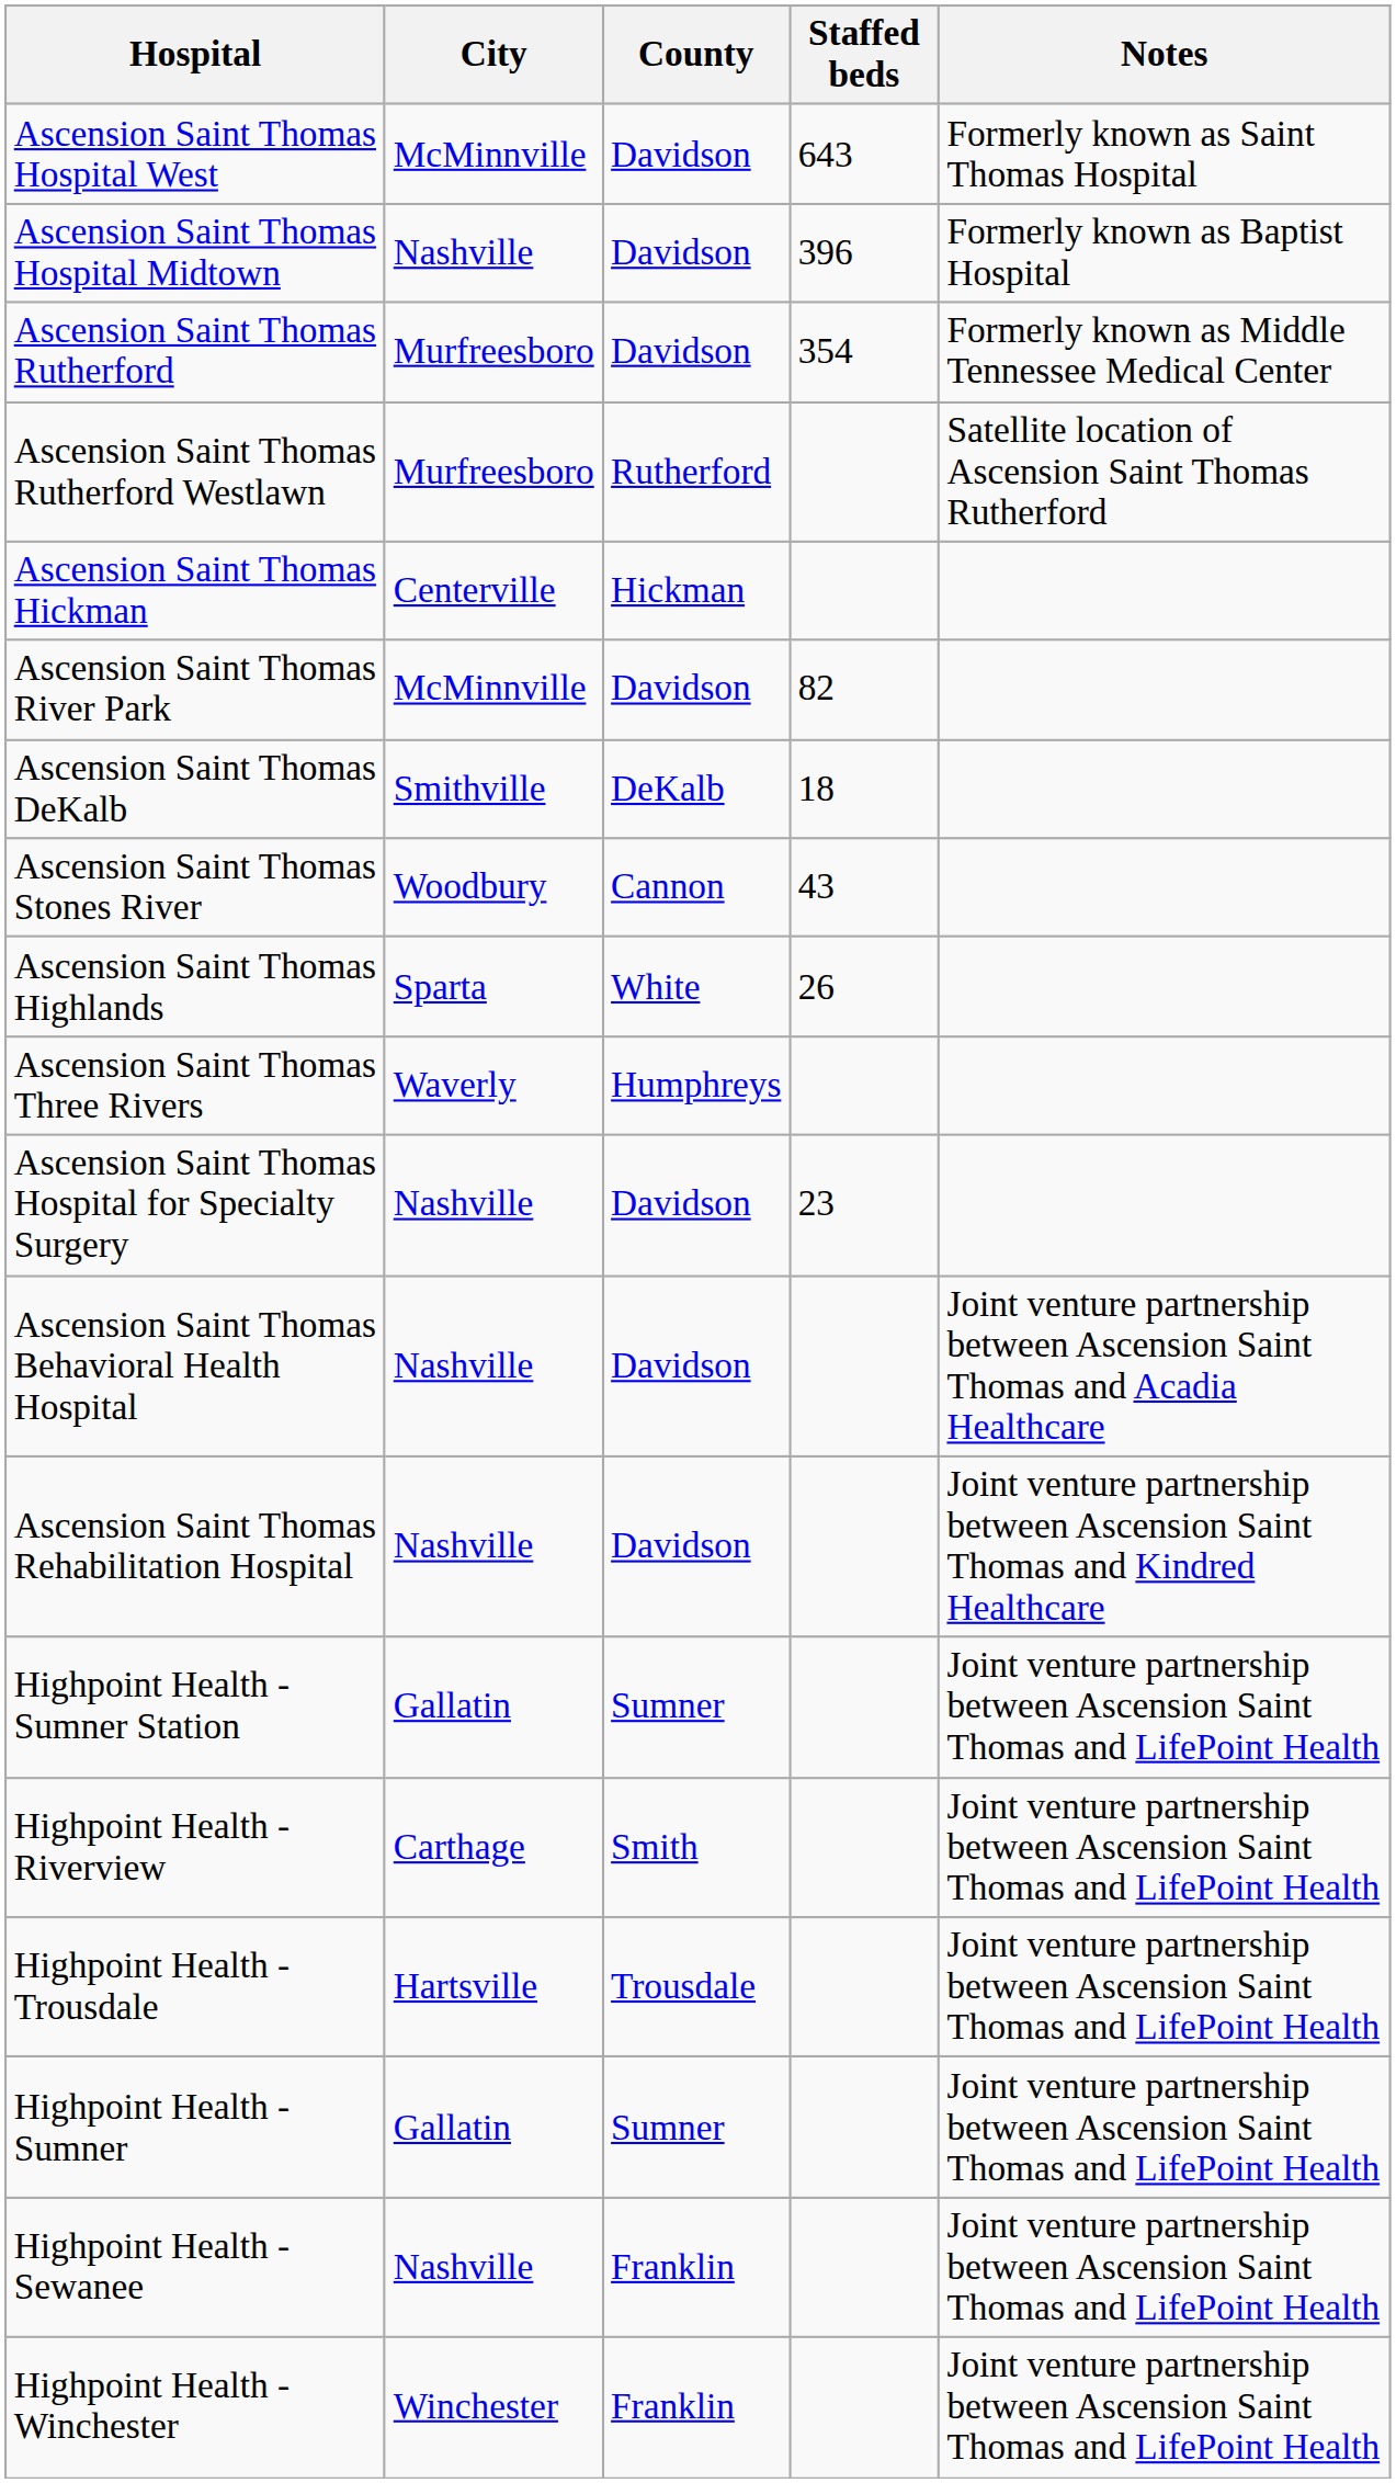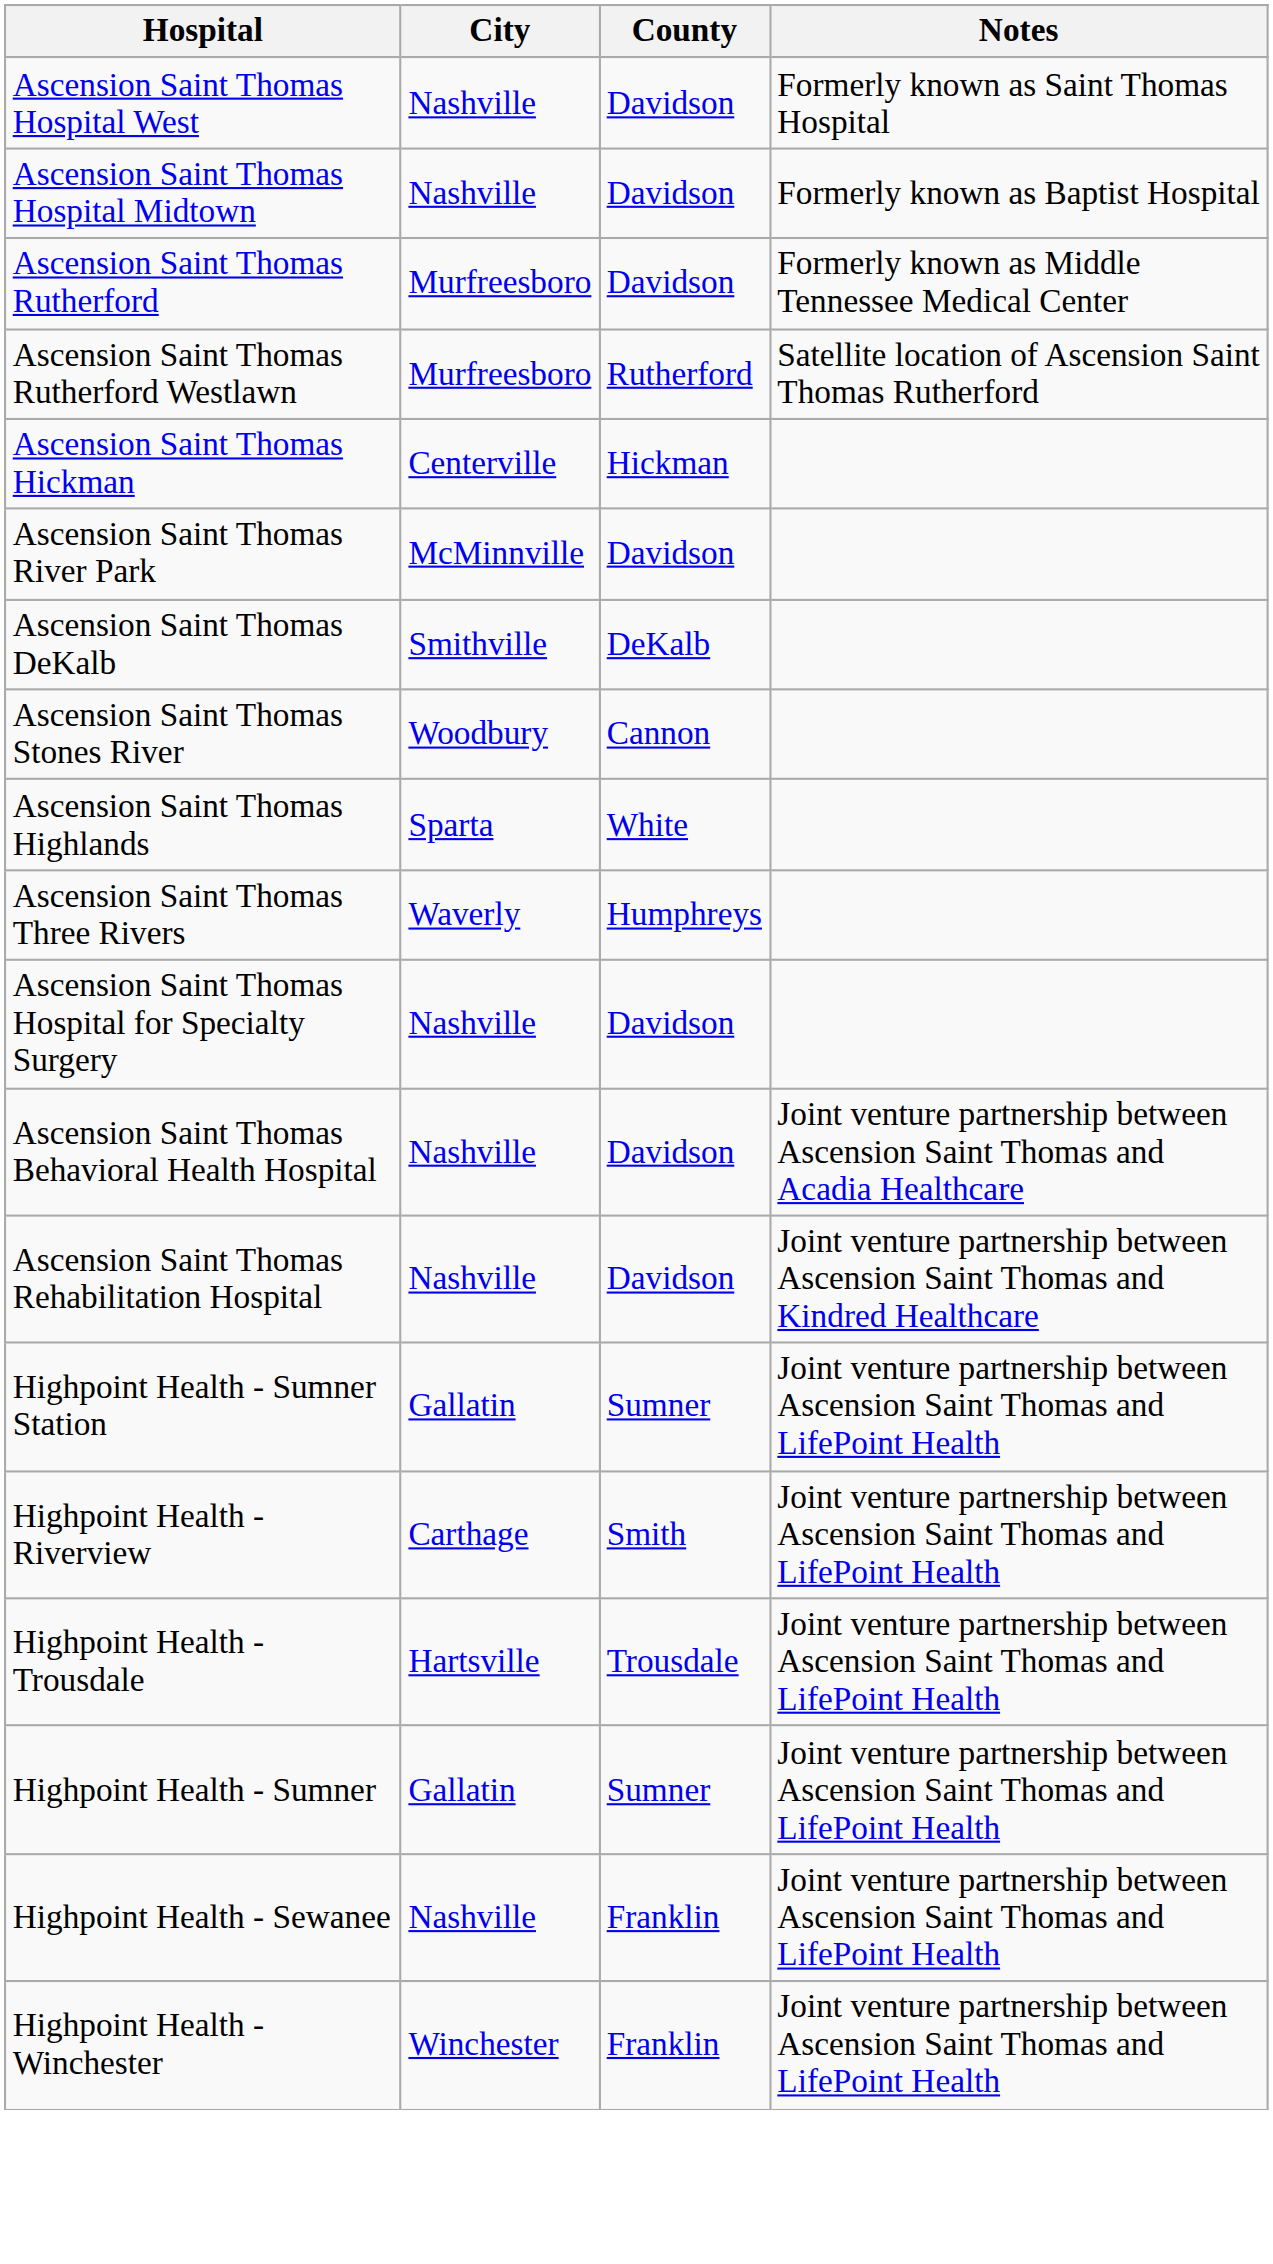- column: Staffed beds | 643 | 396 | 354 | 82 | 18 | 43 | 26 | 23
Ascension Saint Thomas Hospital West | City: McMinnville -> Nashville
